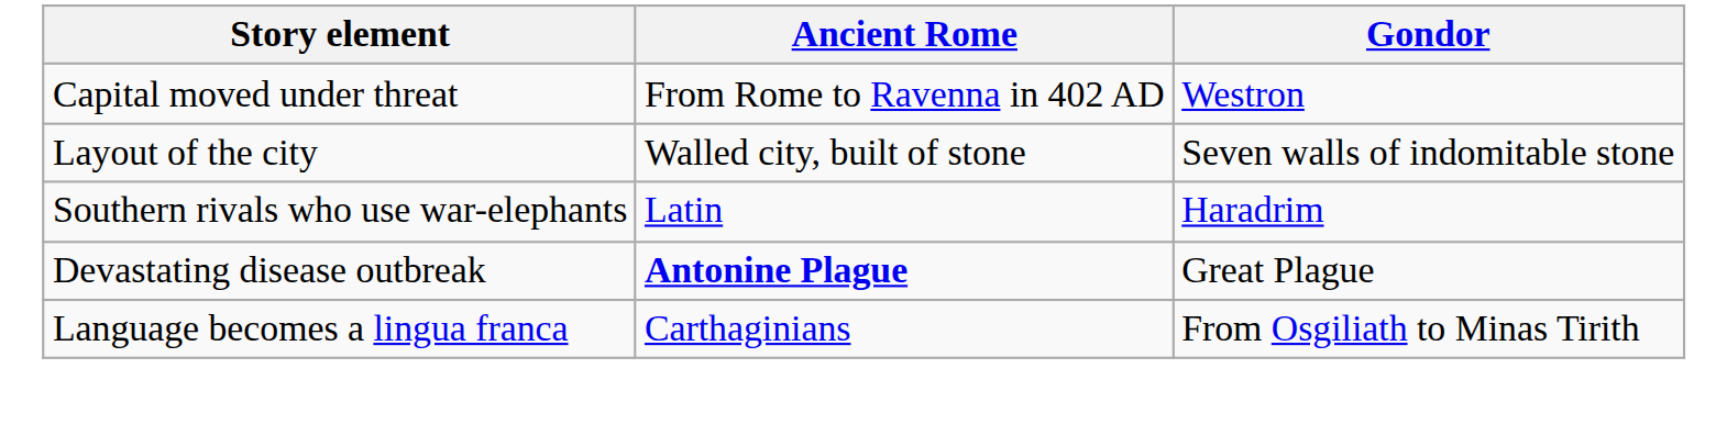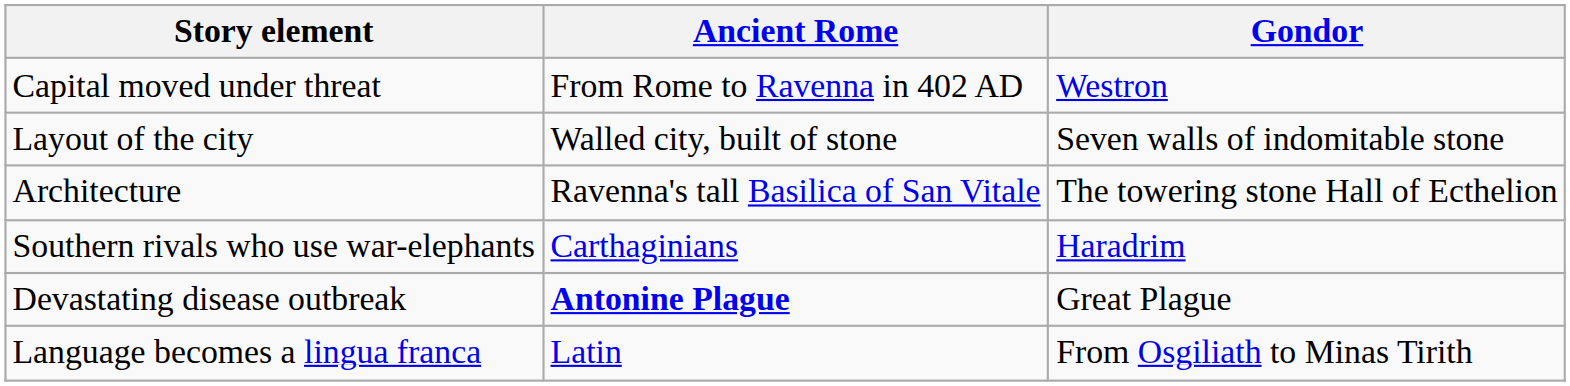+ row: Architecture | Ravenna's tall Basilica of San Vitale | The towering stone Hall of Ecthelion
Southern rivals who use war-elephants | Ancient Rome: Latin -> Carthaginians
Language becomes a lingua franca | Ancient Rome: Carthaginians -> Latin
